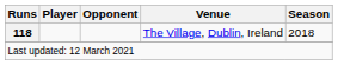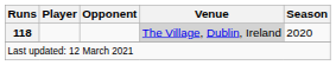118 | Venue: no background -> lightgrey background
118 | Season: 2018 -> 2020
